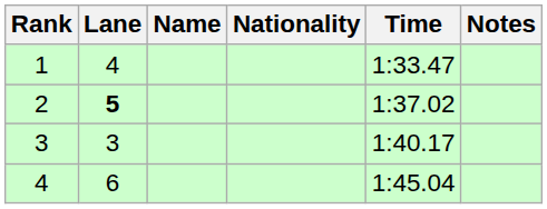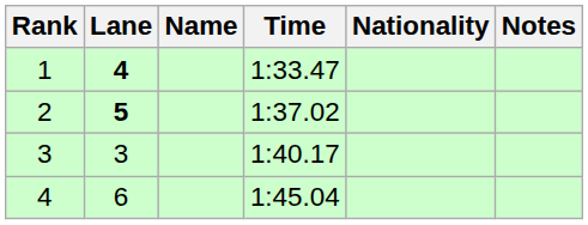columns swapped: Nationality <-> Time
1 | Lane: normal -> bold
